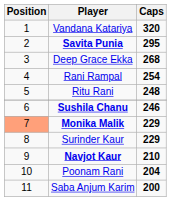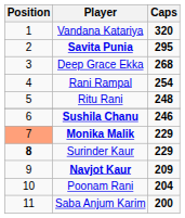Surinder Kaur | Position: normal -> bold
Navjot Kaur | Caps: 210 -> 209
